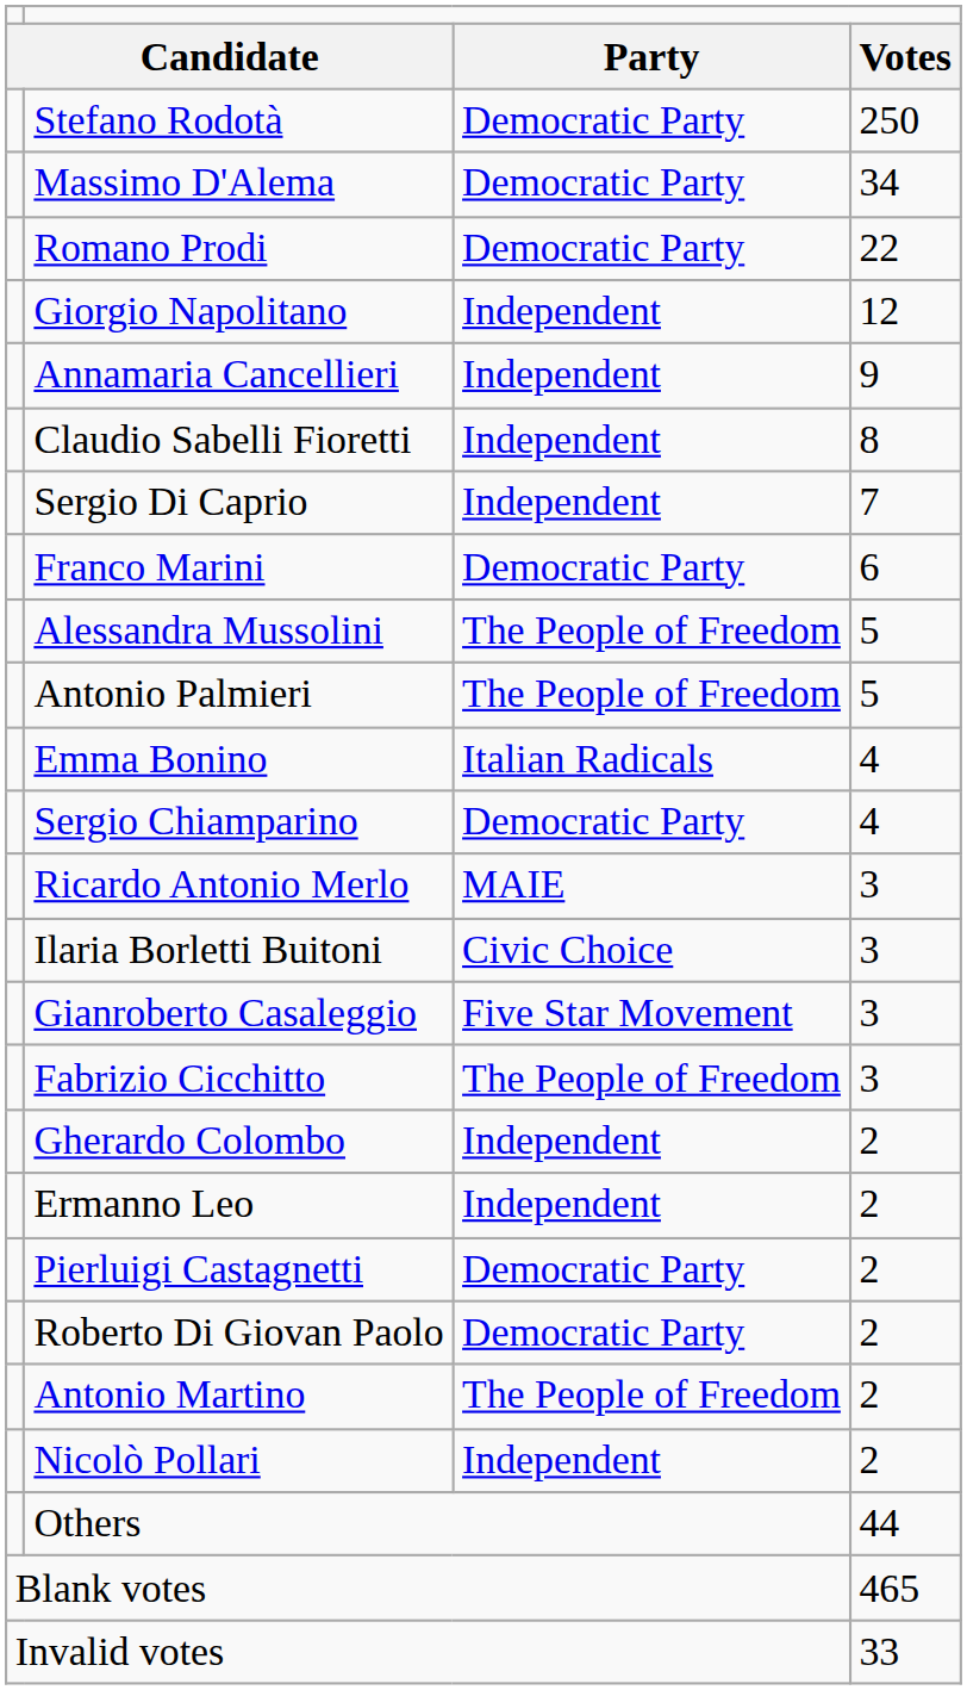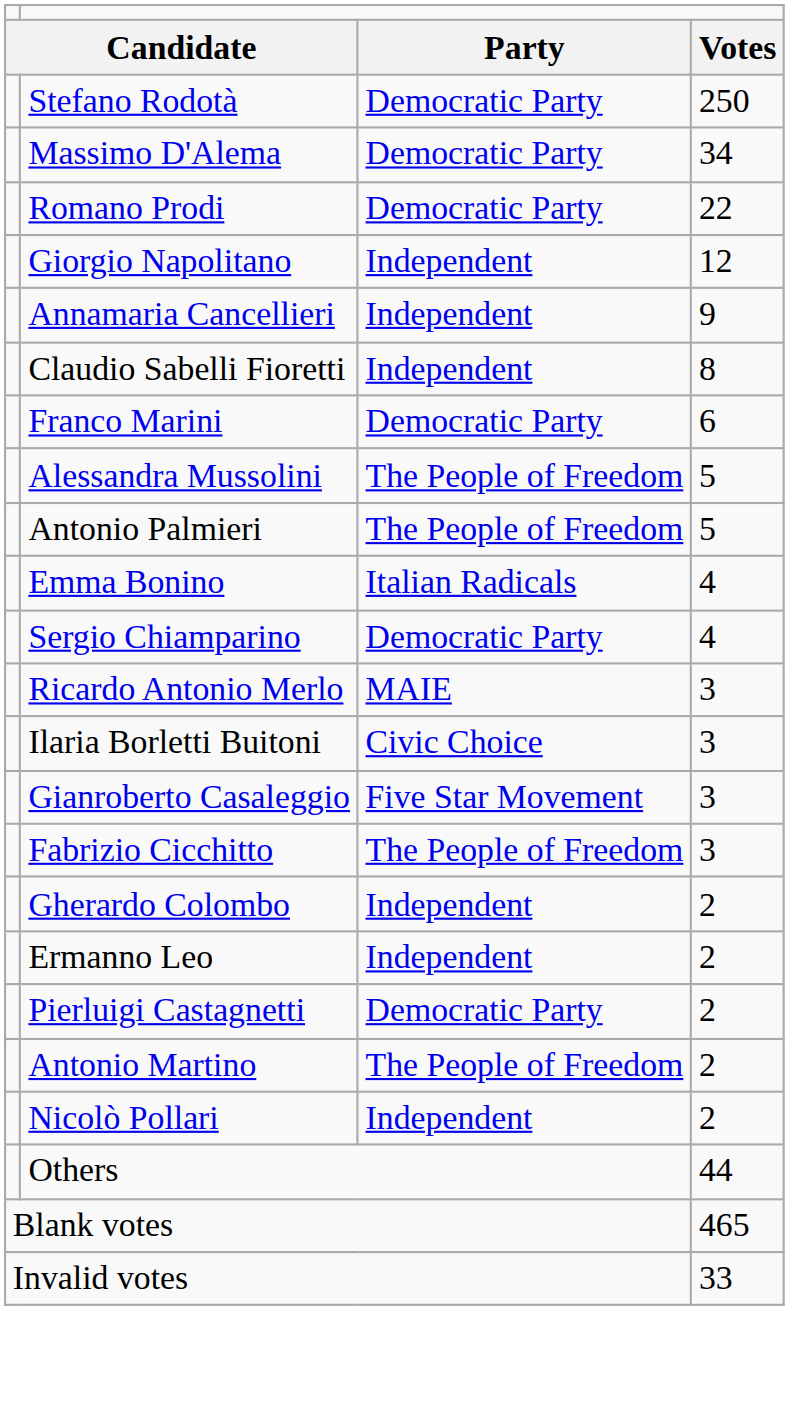- row: Sergio Di Caprio | Independent | 7
- row: Roberto Di Giovan Paolo | Democratic Party | 2
